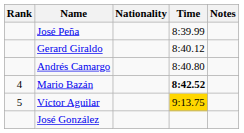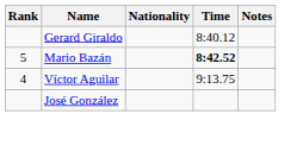- row: José Peña | 8:39.99
- row: Andrés Camargo | 8:40.80
Mario Bazán | Rank: 4 -> 5
Víctor Aguilar | Rank: 5 -> 4
Víctor Aguilar | Time: gold background -> no background
